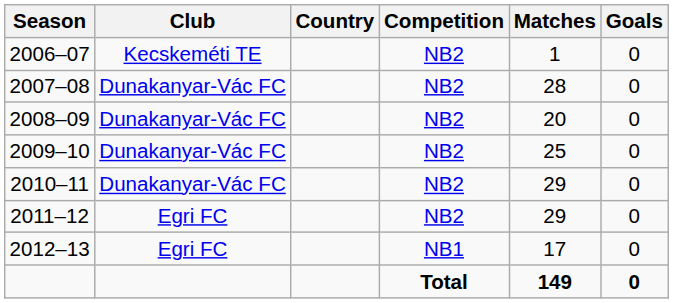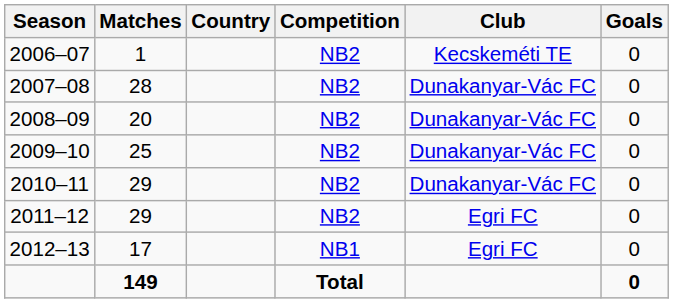columns swapped: Club <-> Matches
